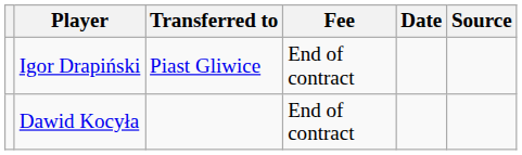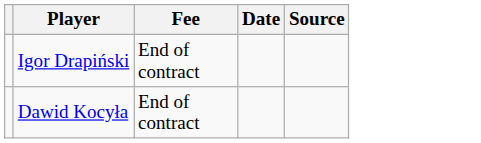- column: Transferred to | Piast Gliwice
